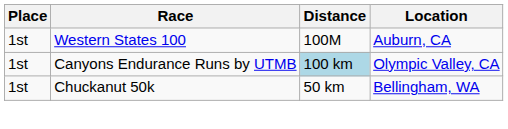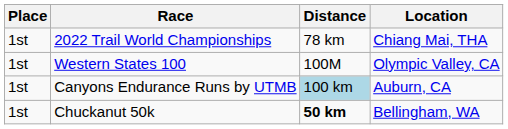+ row: 1st | 2022 Trail World Championships | 78 km | Chiang Mai, THA
Western States 100 | Location: Auburn, CA -> Olympic Valley, CA
Canyons Endurance Runs by UTMB | Location: Olympic Valley, CA -> Auburn, CA
Chuckanut 50k | Distance: normal -> bold
